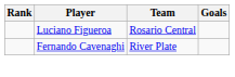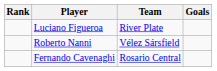Luciano Figueroa | Team: Rosario Central -> River Plate
+ row: Roberto Nanni | Vélez Sársfield
Fernando Cavenaghi | Team: River Plate -> Rosario Central
